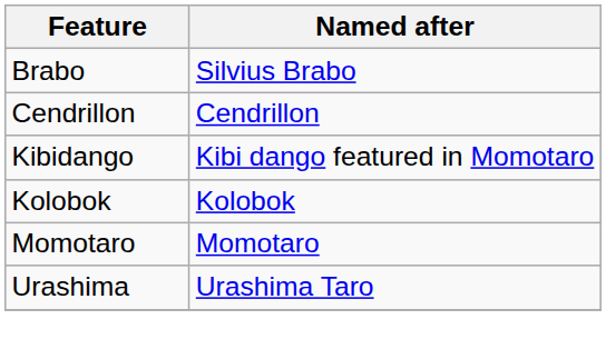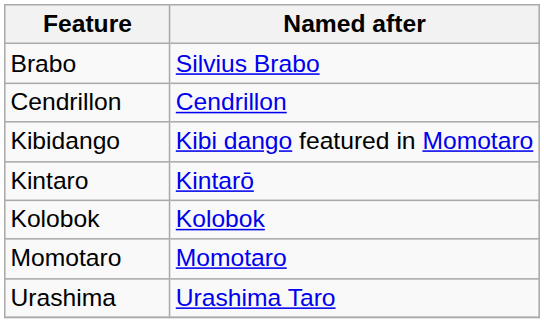+ row: Kintaro | Kintarō
